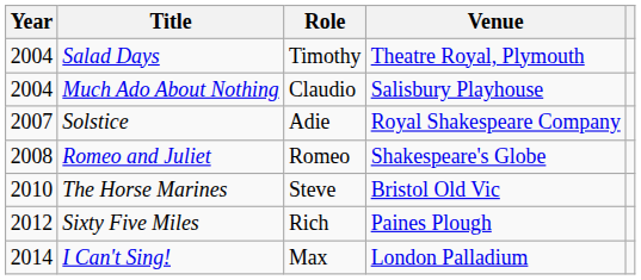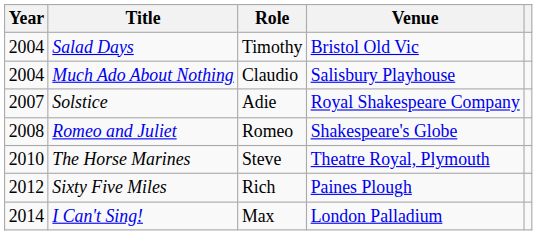Salad Days | Venue: Theatre Royal, Plymouth -> Bristol Old Vic
The Horse Marines | Venue: Bristol Old Vic -> Theatre Royal, Plymouth
